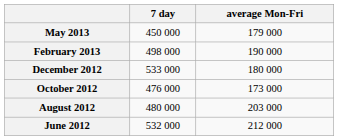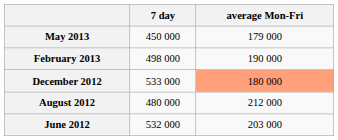December 2012 | average Mon-Fri: no background -> lightsalmon background
- row: October 2012 | 476 000 | 173 000
August 2012 | average Mon-Fri: 203 000 -> 212 000
June 2012 | average Mon-Fri: 212 000 -> 203 000
